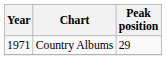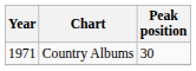Country Albums | Peak position: 29 -> 30
